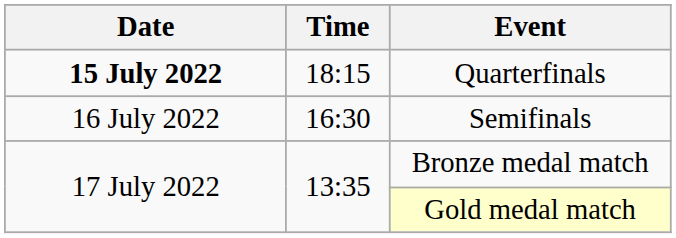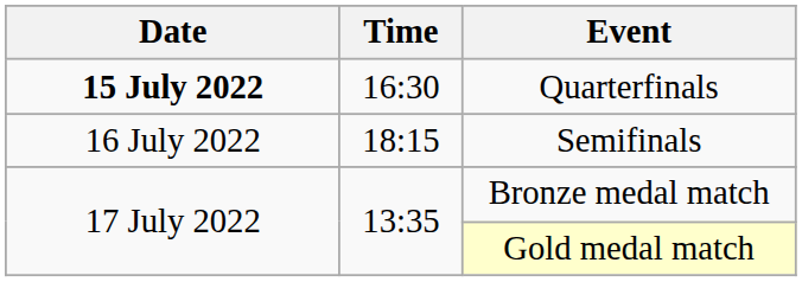Quarterfinals | Time: 18:15 -> 16:30
Semifinals | Time: 16:30 -> 18:15
